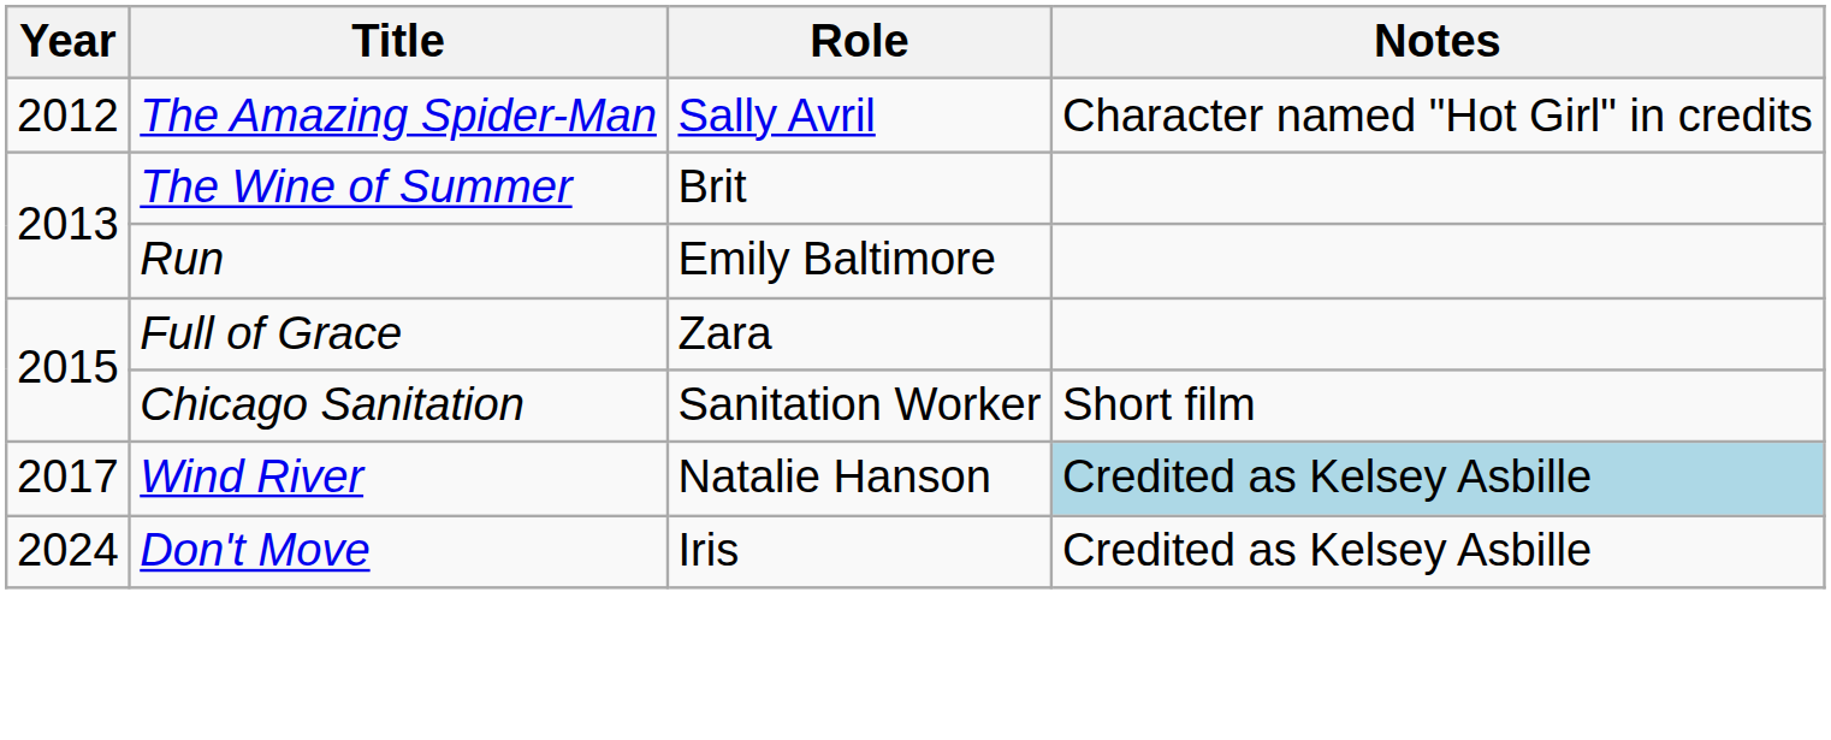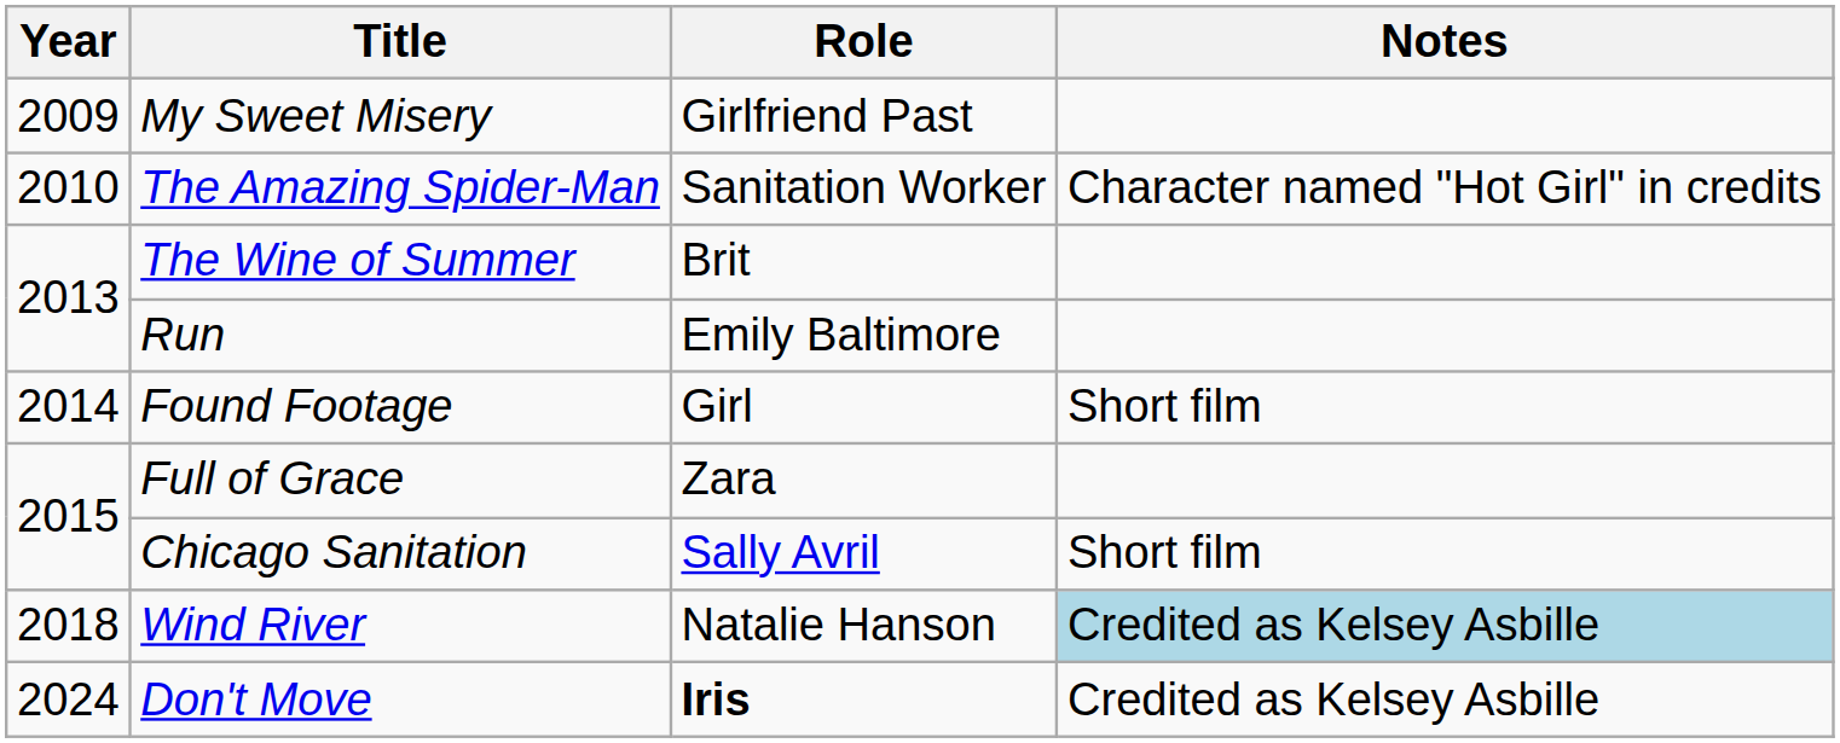+ row: 2009 | My Sweet Misery | Girlfriend Past
The Amazing Spider-Man | Year: 2012 -> 2010
The Amazing Spider-Man | Role: Sally Avril -> Sanitation Worker
+ row: 2014 | Found Footage | Girl | Short film
Chicago Sanitation | Role: Sanitation Worker -> Sally Avril
Wind River | Year: 2017 -> 2018
Don't Move | Role: normal -> bold
